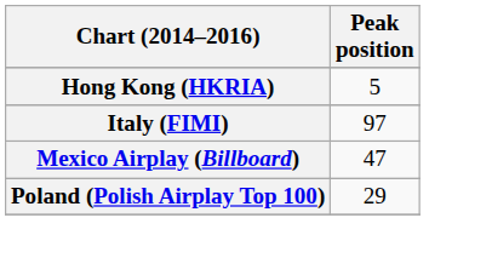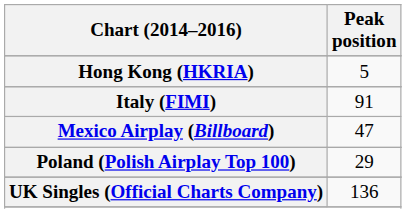Italy (FIMI) | Peak position: 97 -> 91
+ row: UK Singles (Official Charts Company) | 136
